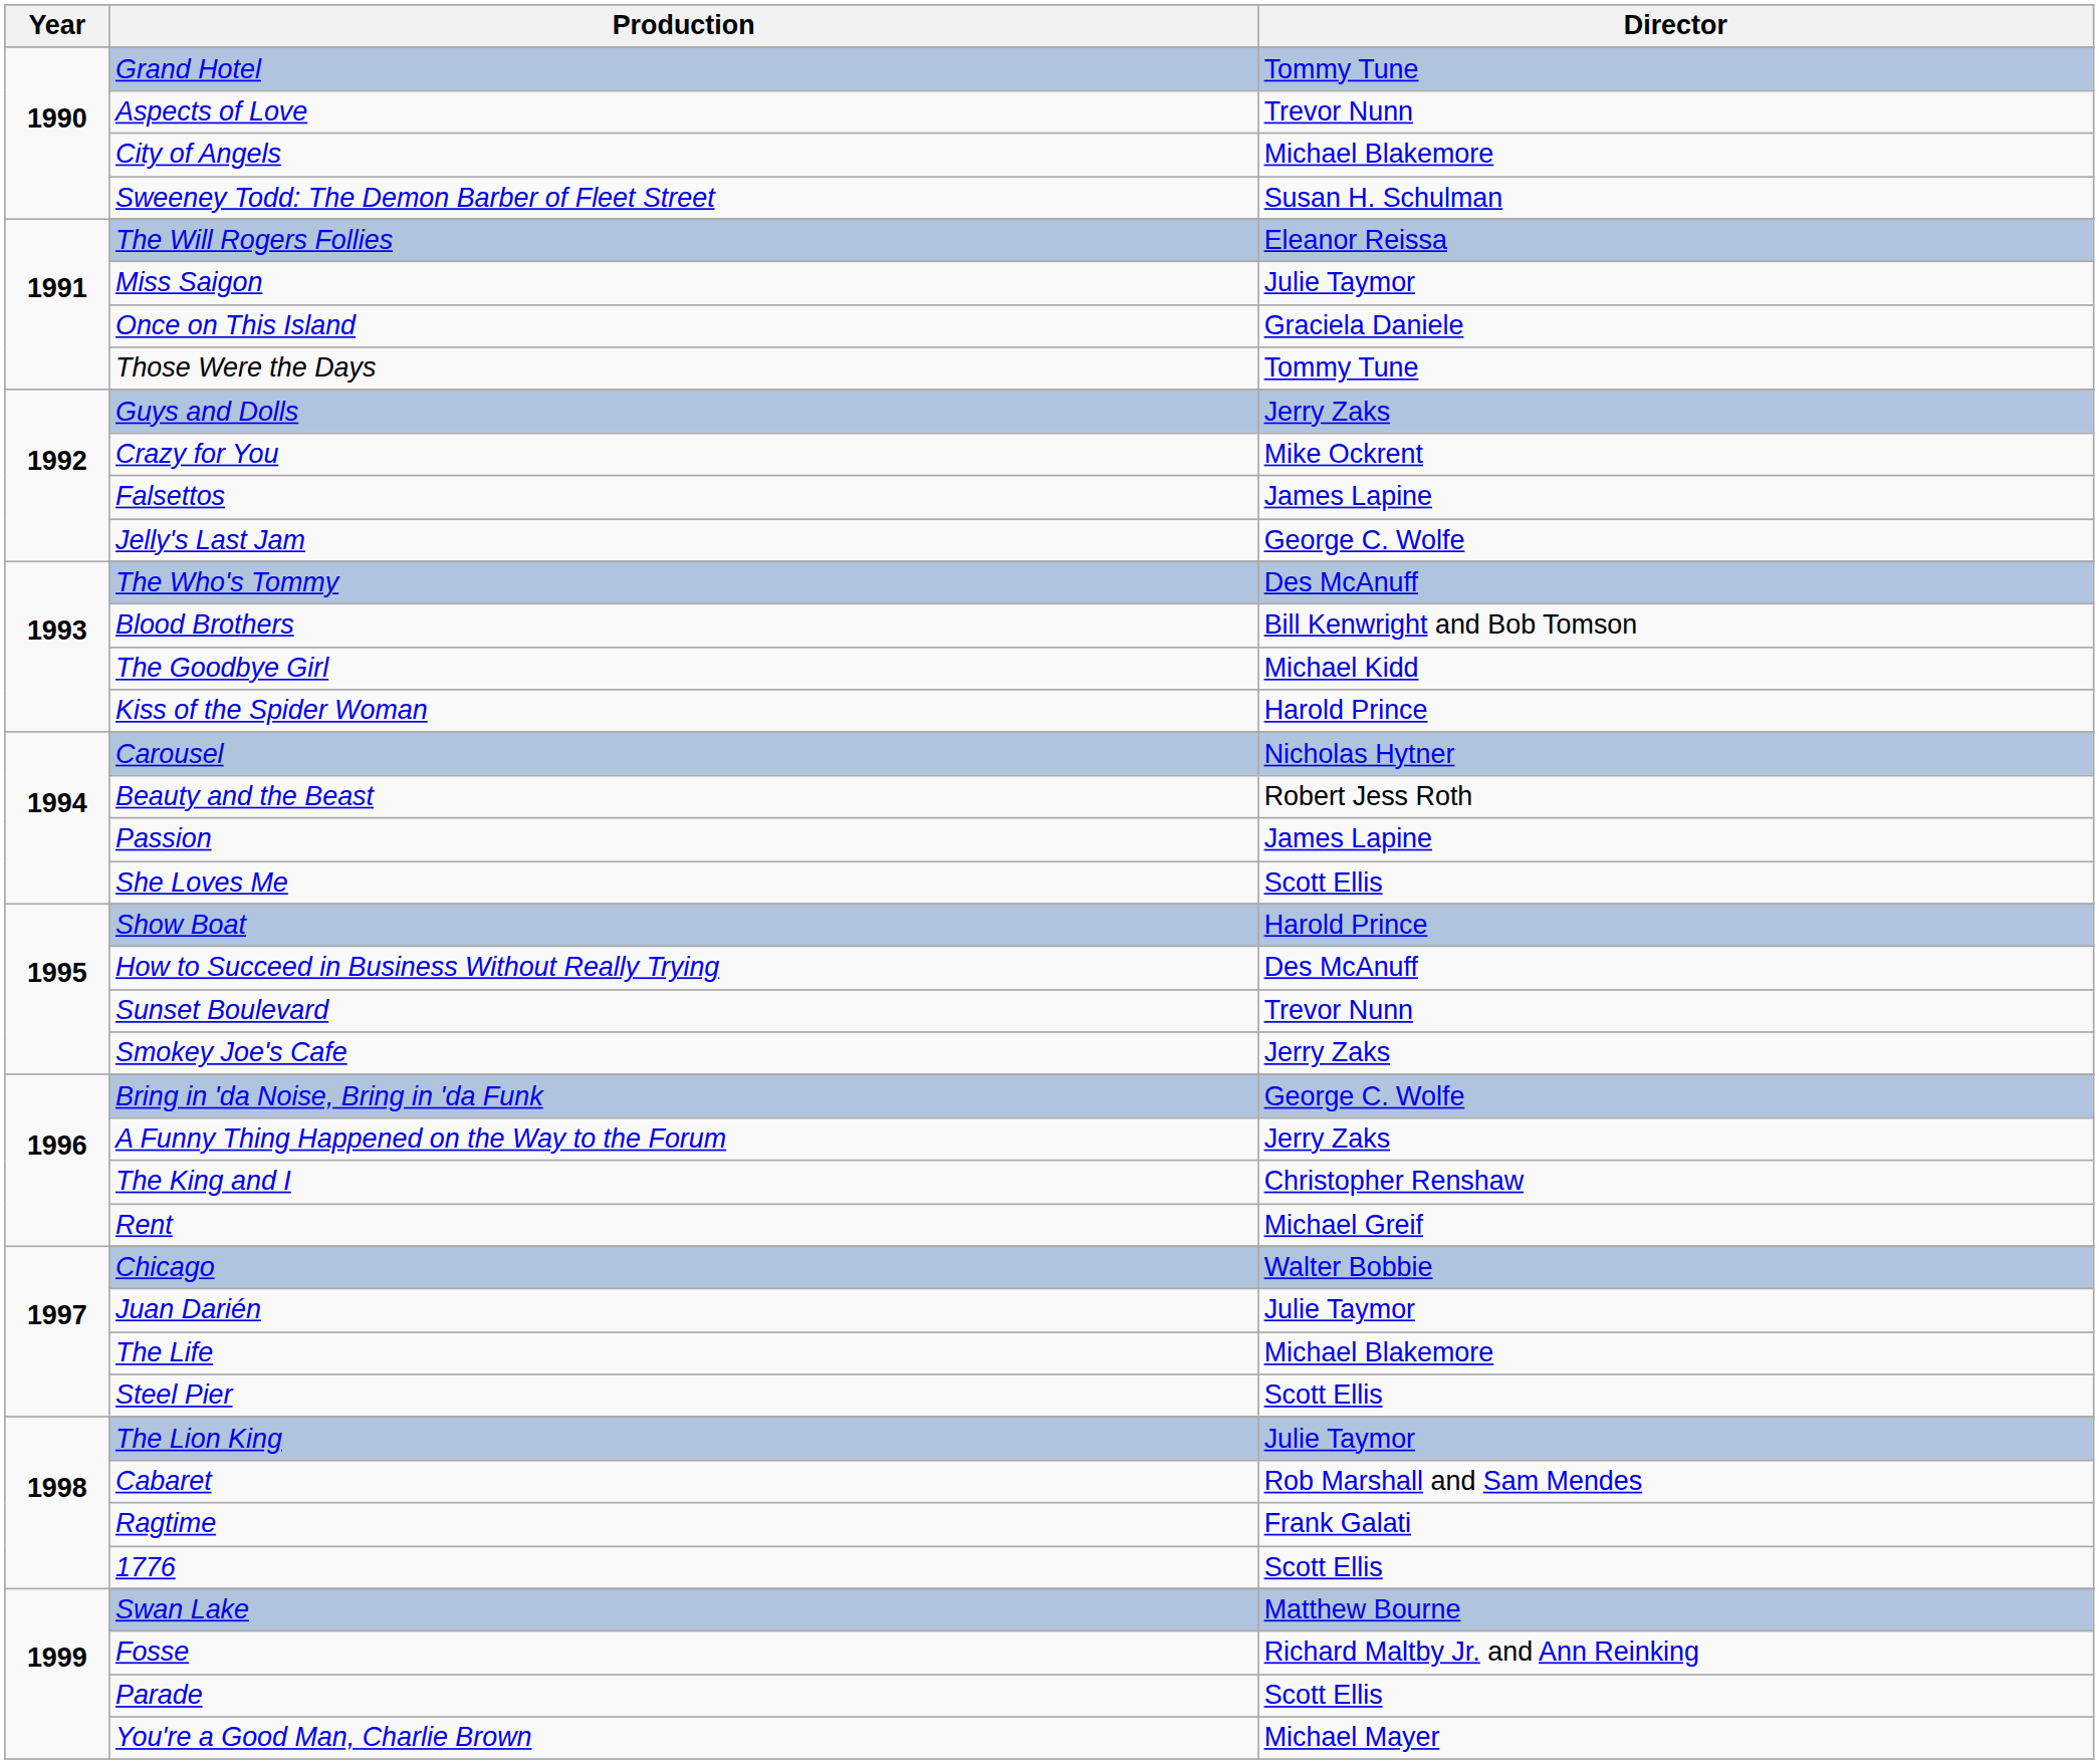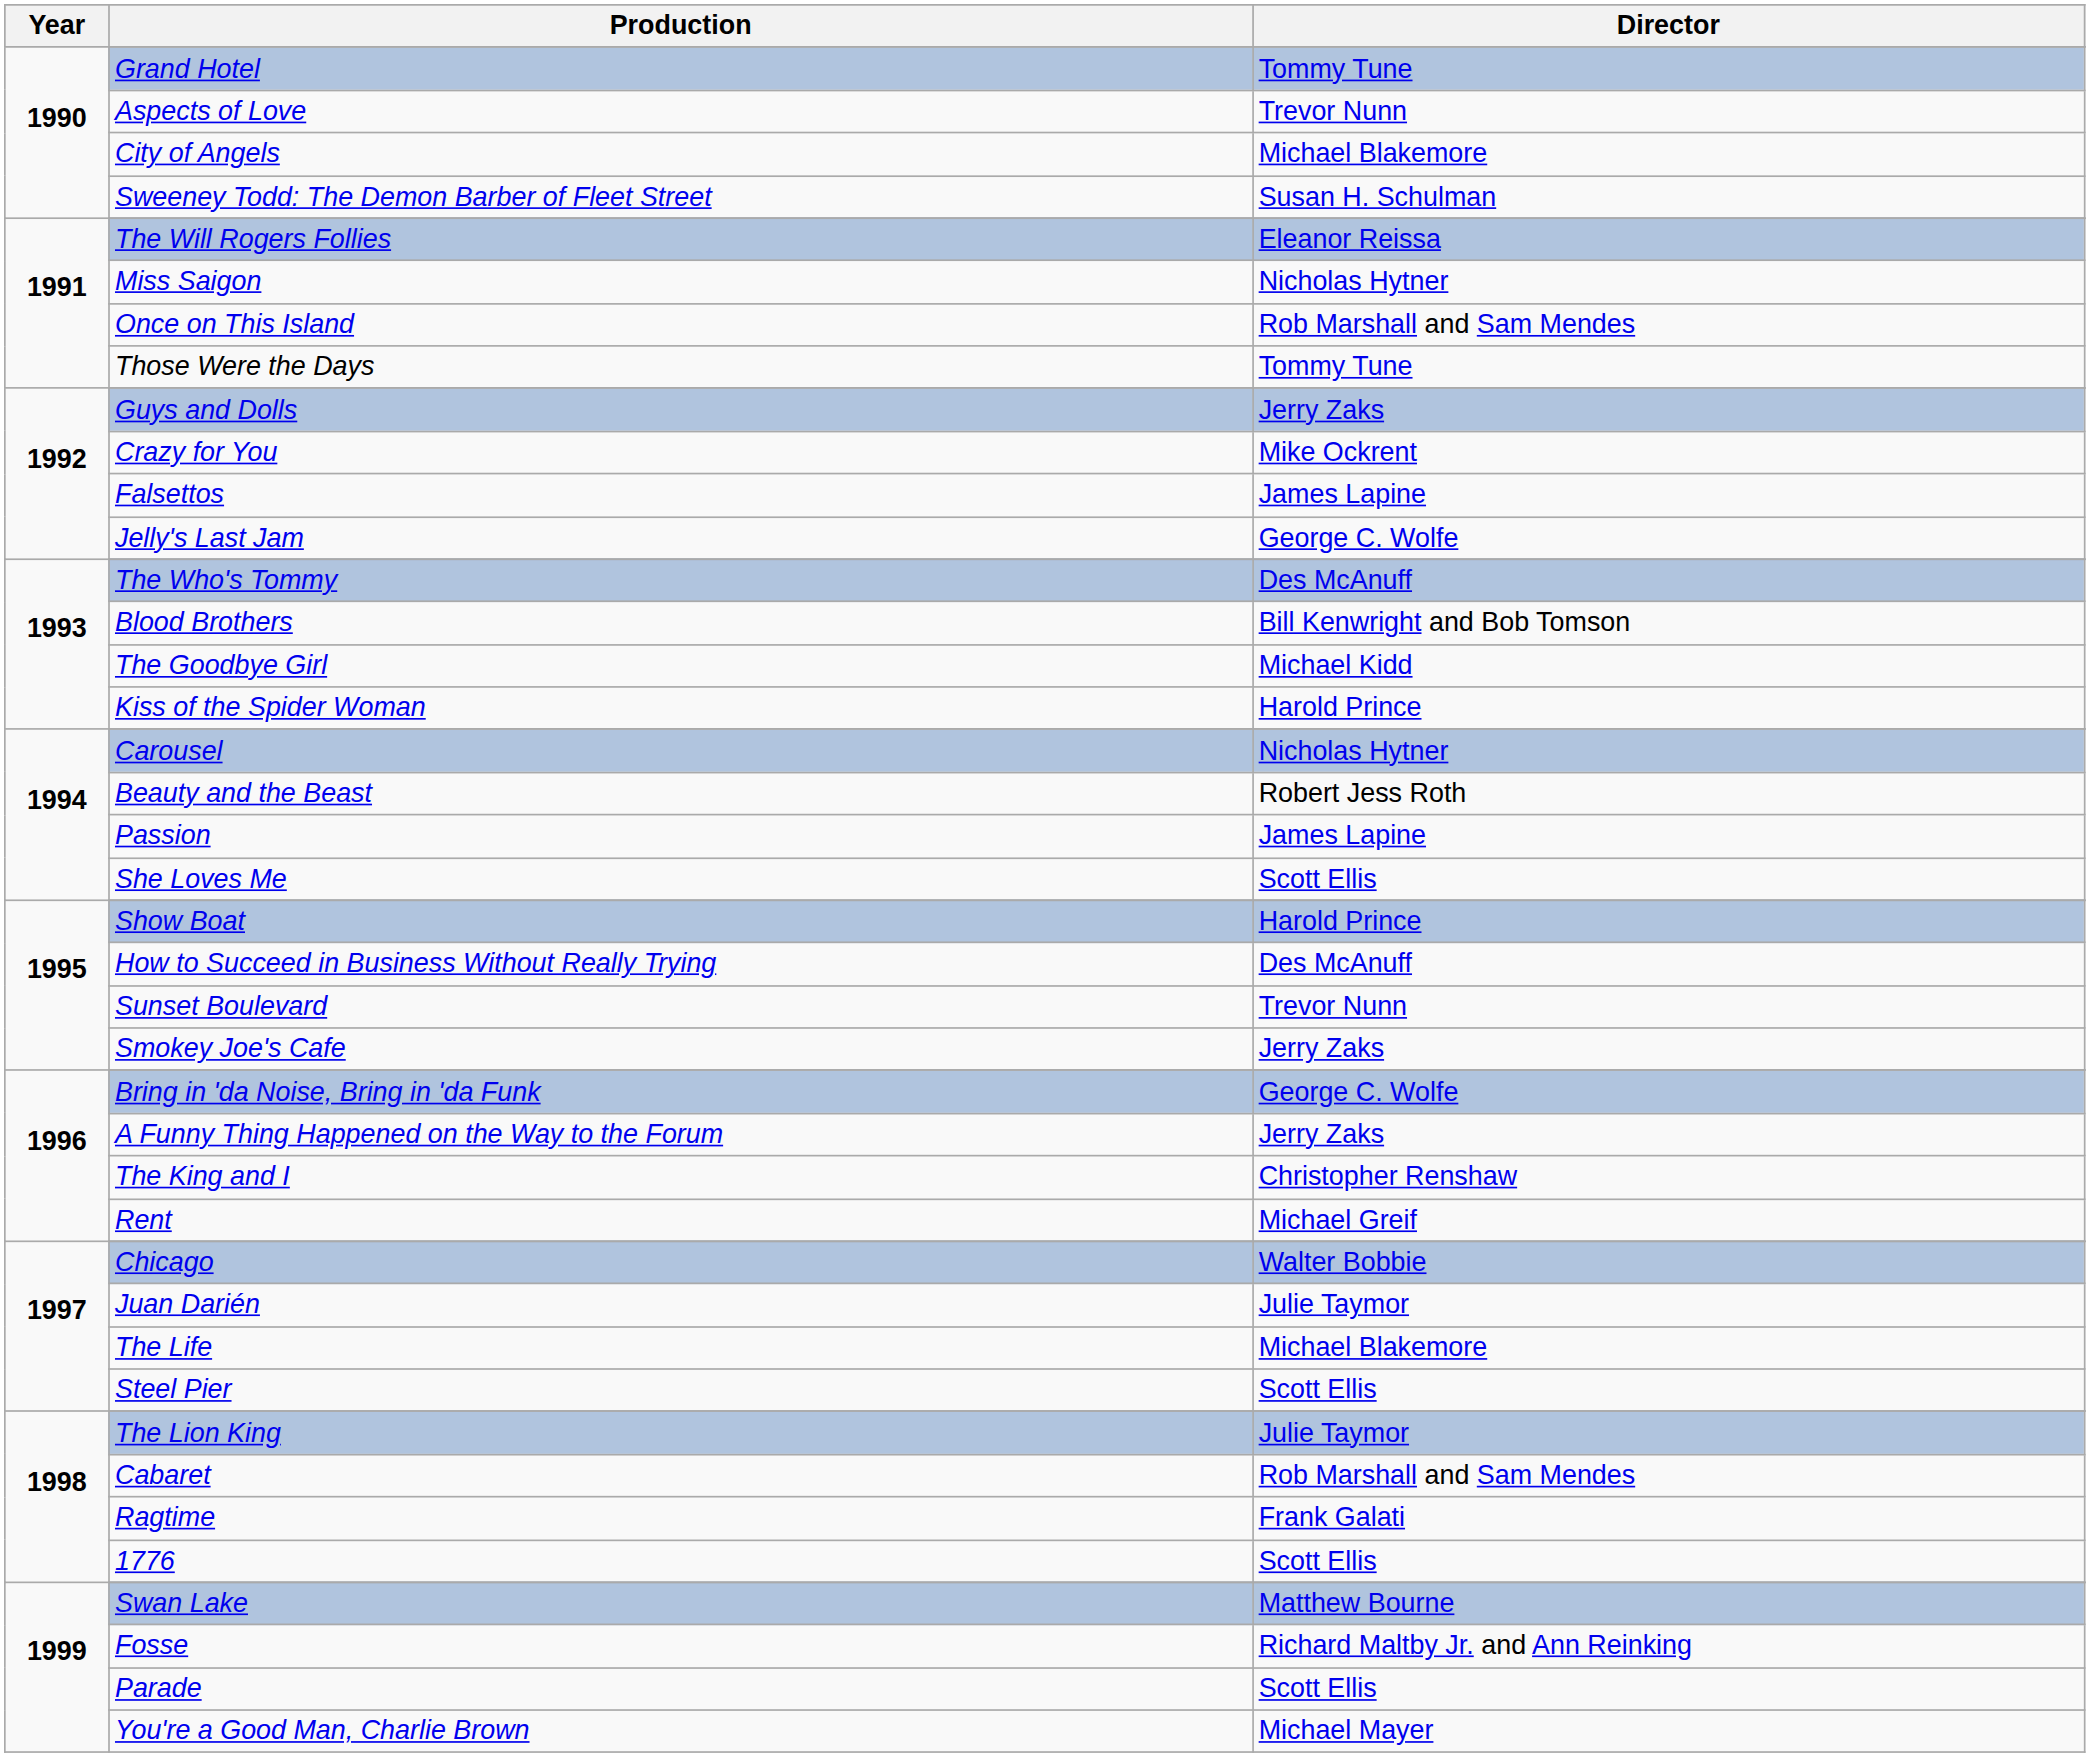Miss Saigon | Director: Julie Taymor -> Nicholas Hytner
Once on This Island | Director: Graciela Daniele -> Rob Marshall and Sam Mendes
